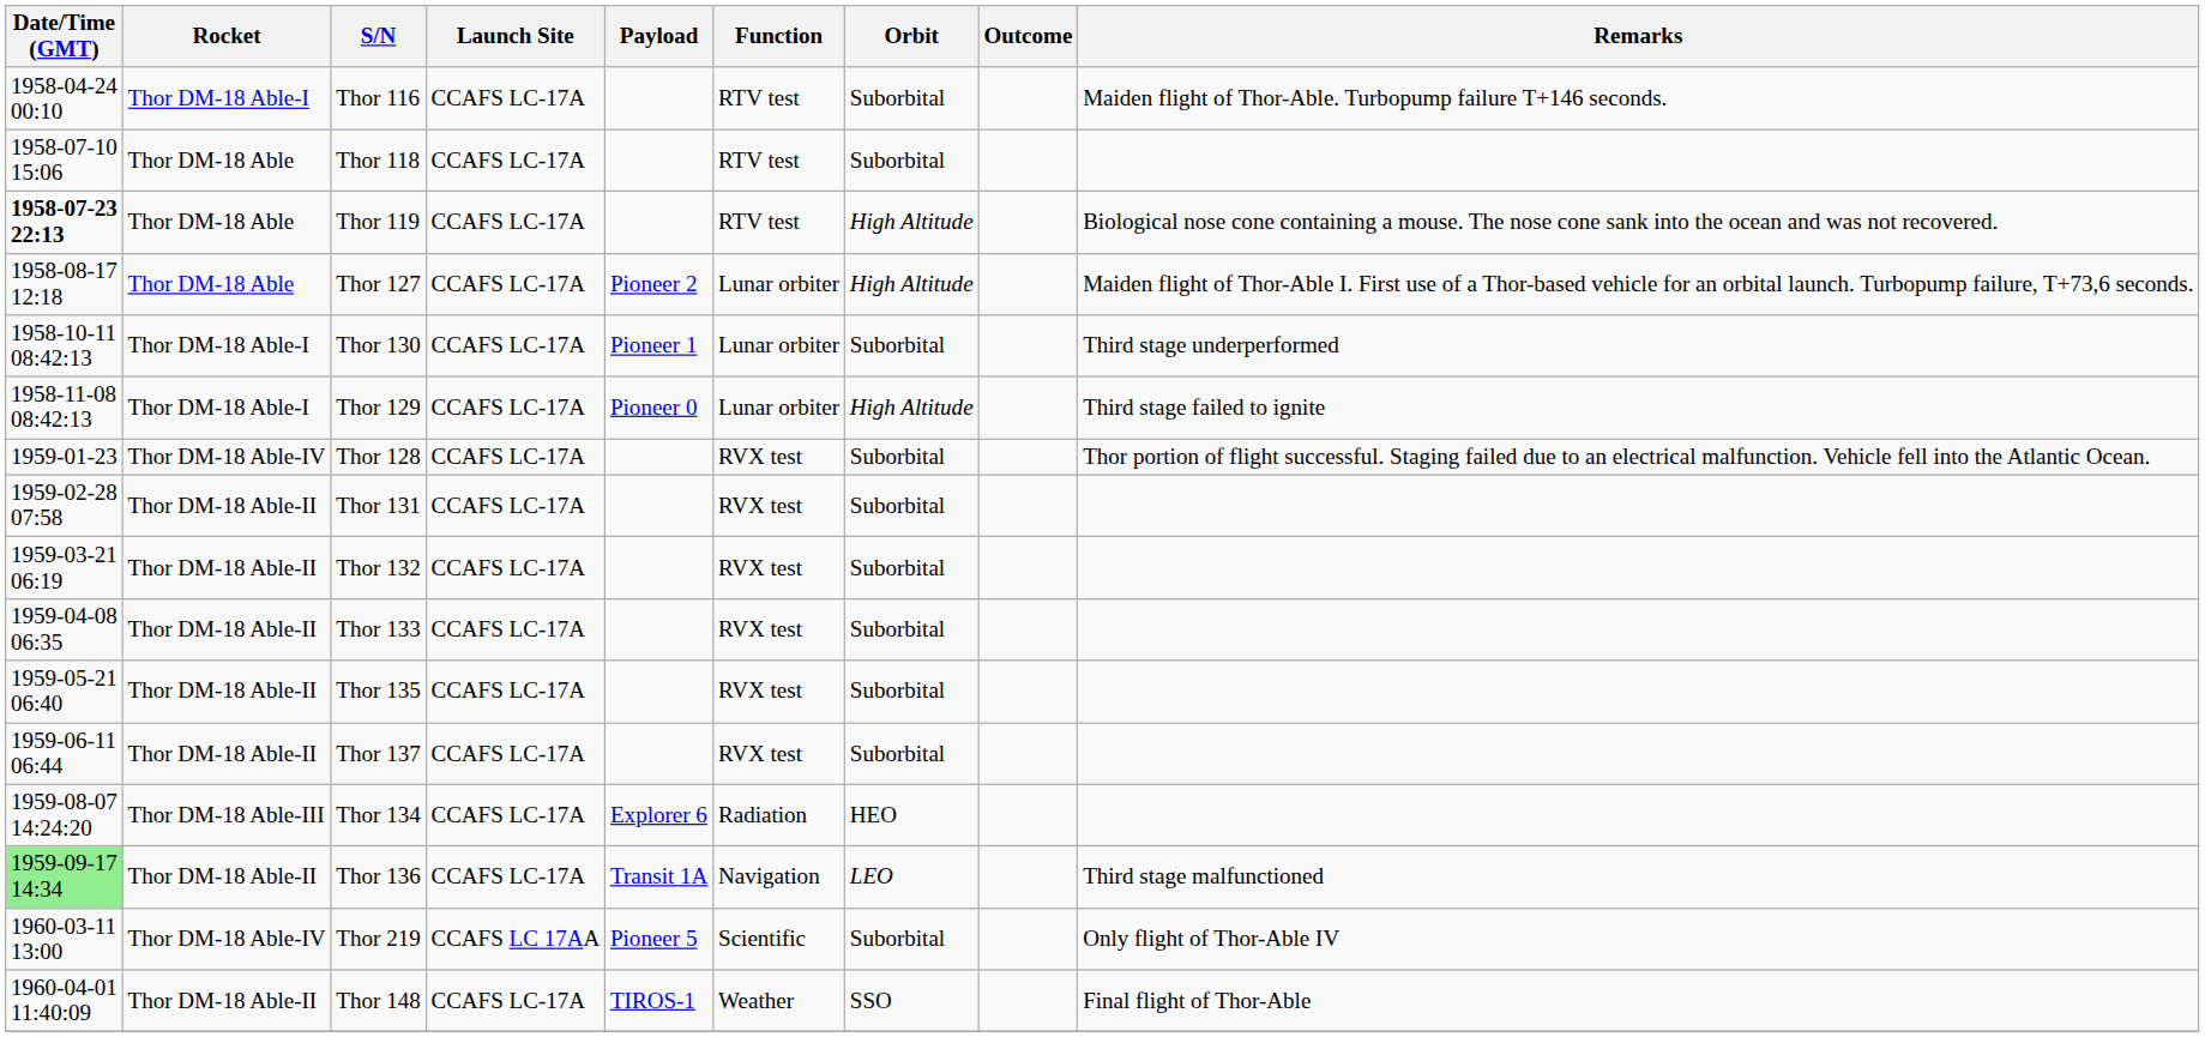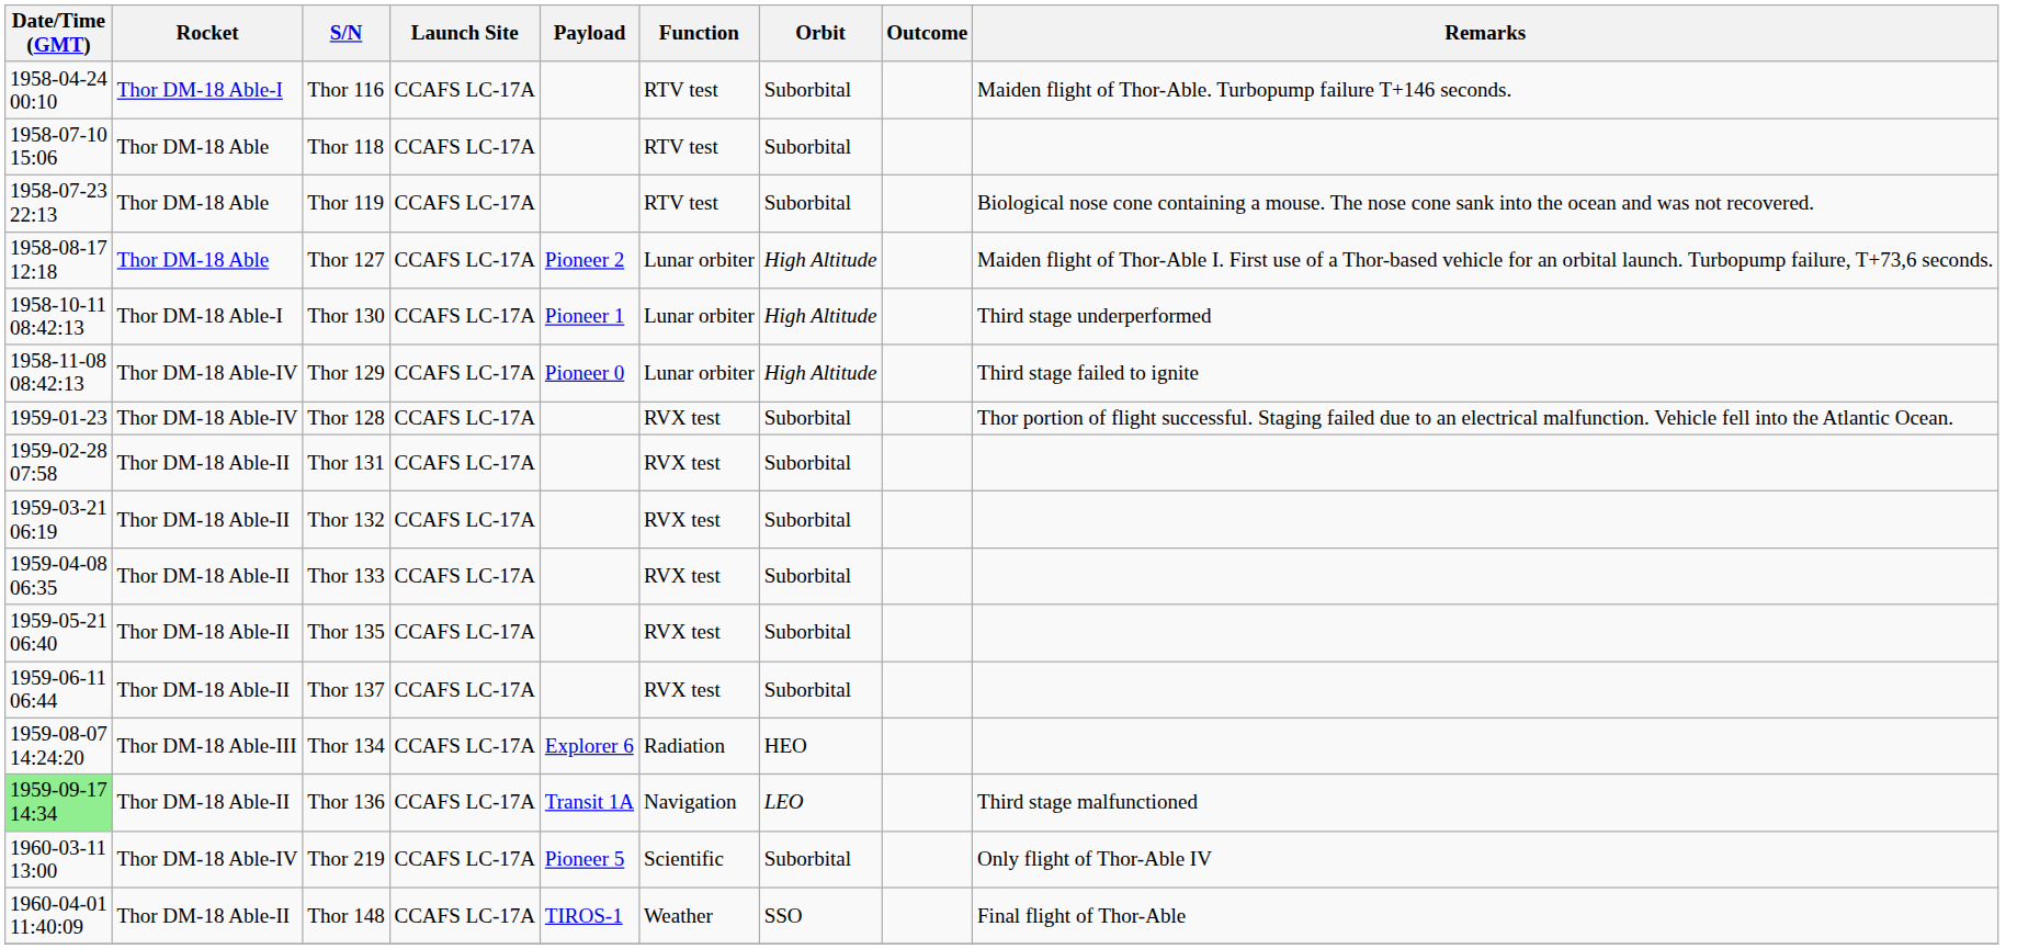Thor 119 | Date/Time (GMT): bold -> normal
Thor 119 | Orbit: High Altitude -> Suborbital
Thor 130 | Orbit: Suborbital -> High Altitude
Thor 129 | Rocket: Thor DM-18 Able-I -> Thor DM-18 Able-IV
Thor 219 | Launch Site: CCAFS LC 17AA -> CCAFS LC-17A
